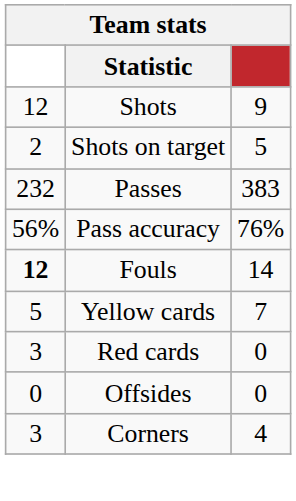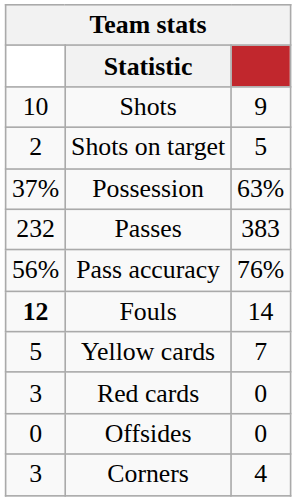Shots | column 1: 12 -> 10
+ row: 37% | Possession | 63%
